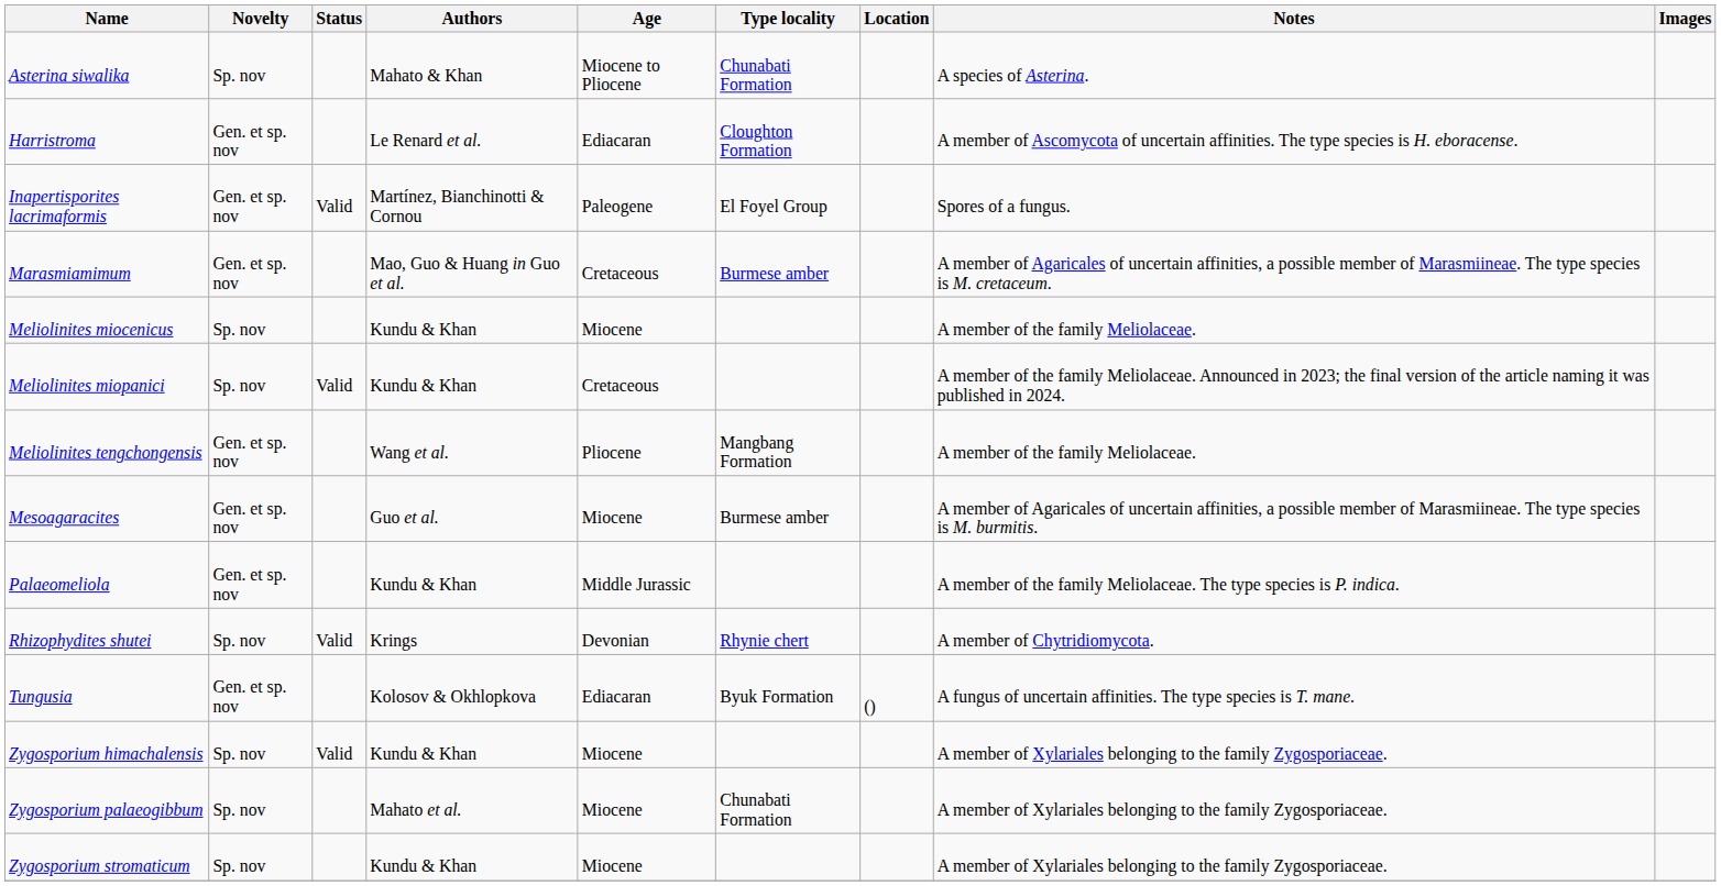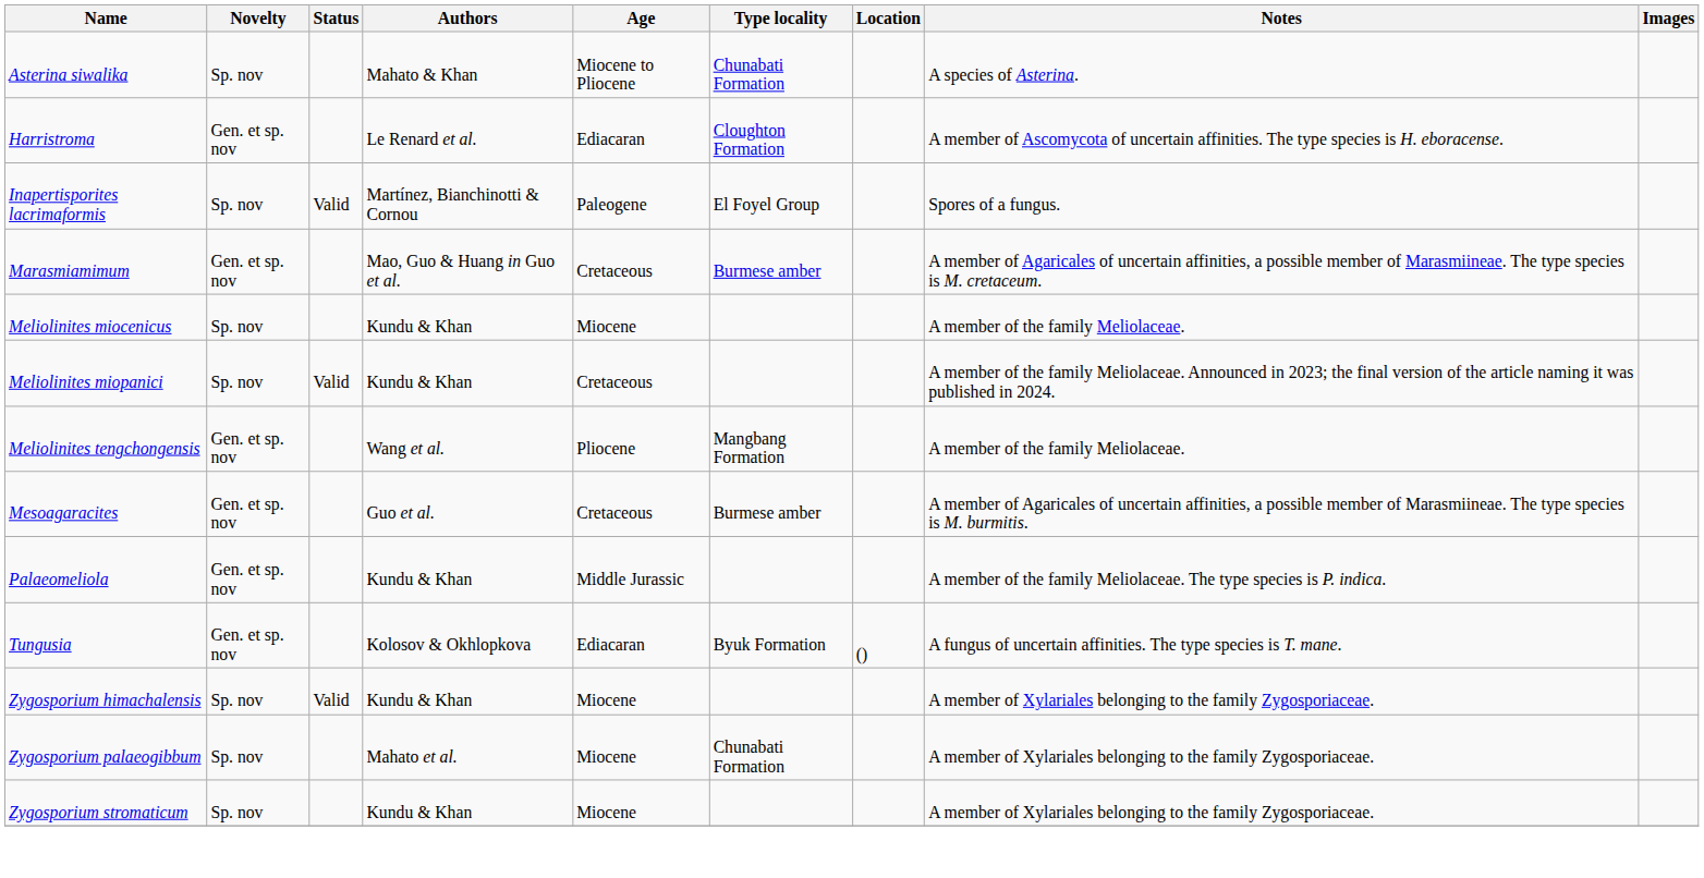Inapertisporites lacrimaformis | Novelty: Gen. et sp. nov -> Sp. nov
Mesoagaracites | Age: Miocene -> Cretaceous
- row: Rhizophydites shutei | Sp. nov | Valid | Krings | Devonian | Rhynie chert | A member of Chytridiomycota.
